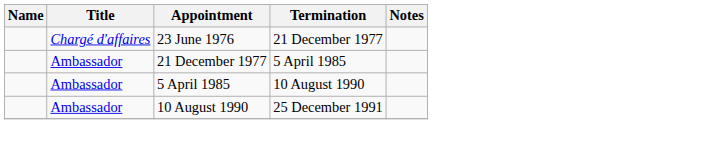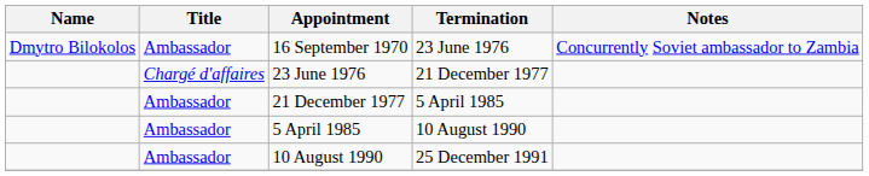+ row: Dmytro Bilokolos | Ambassador | 16 September 1970 | 23 June 1976 | Concurrently Soviet ambassador to Zambia
